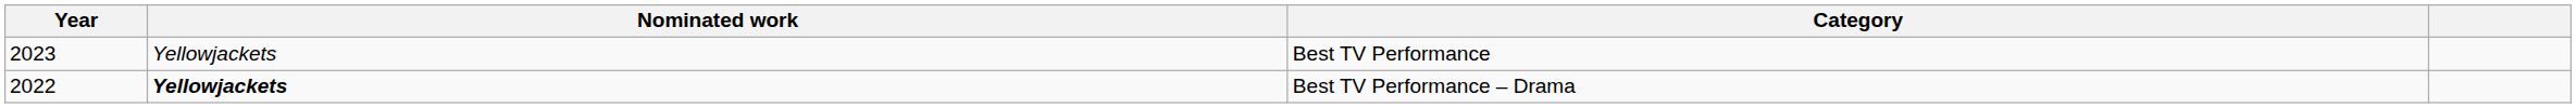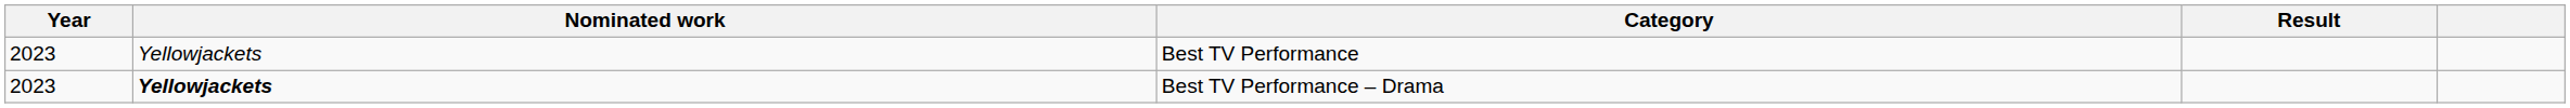+ column: Result
Best TV Performance – Drama | Year: 2022 -> 2023
